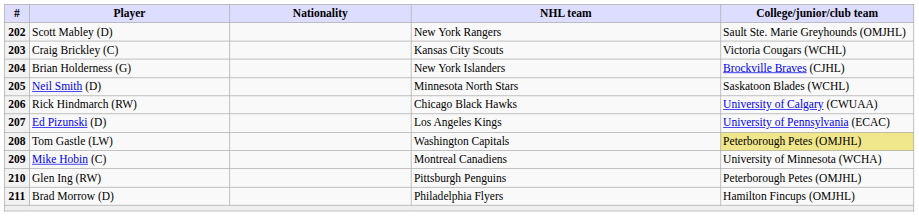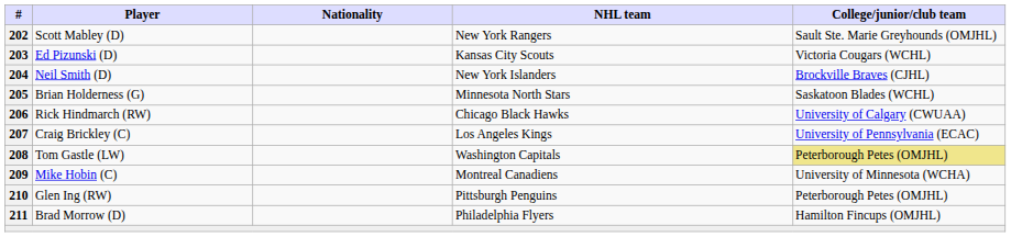203 | Player: Craig Brickley (C) -> Ed Pizunski (D)
204 | Player: Brian Holderness (G) -> Neil Smith (D)
205 | Player: Neil Smith (D) -> Brian Holderness (G)
207 | Player: Ed Pizunski (D) -> Craig Brickley (C)
